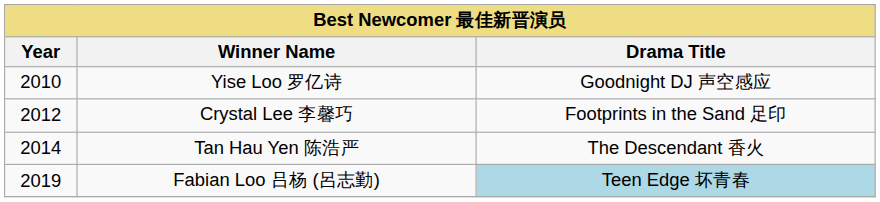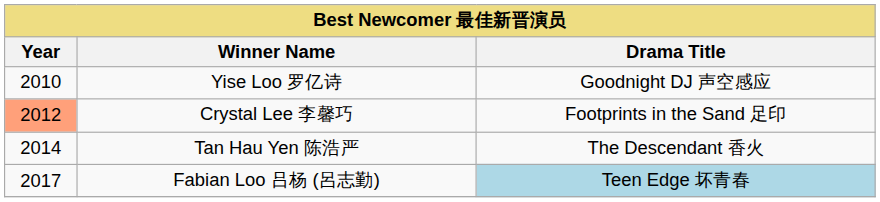Crystal Lee 李馨巧 | Year: no background -> lightsalmon background
Fabian Loo 吕杨 (呂志勤) | Year: 2019 -> 2017
